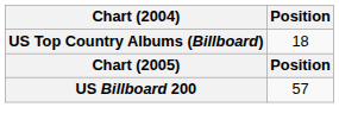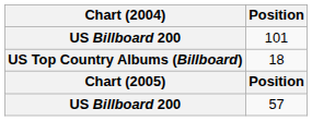+ row: US Billboard 200 | 101
